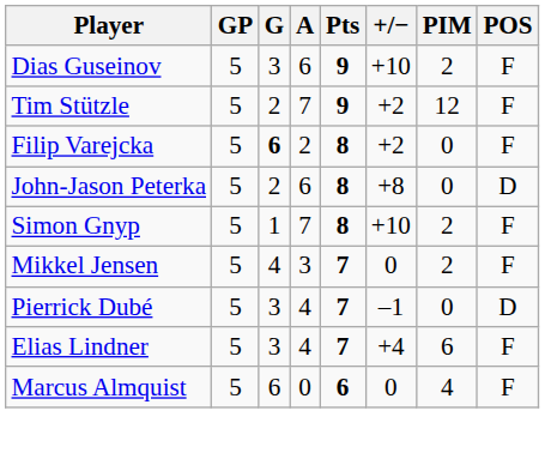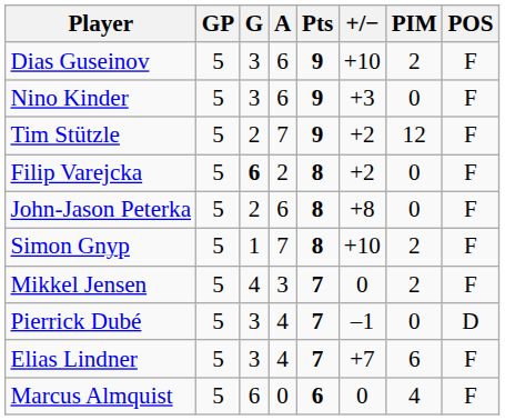+ row: Nino Kinder | 5 | 3 | 6 | 9 | +3 | 0 | F
John-Jason Peterka | POS: D -> F
Elias Lindner | +/−: +4 -> +7
